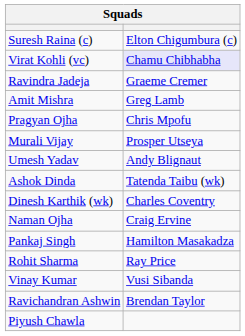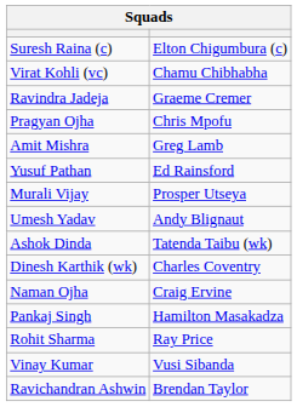Virat Kohli (vc) | column 2: lavender background -> no background
rows swapped: Amit Mishra <-> Pragyan Ojha
+ row: Yusuf Pathan | Ed Rainsford
- row: Piyush Chawla
